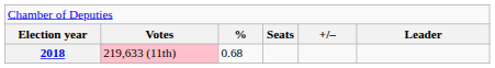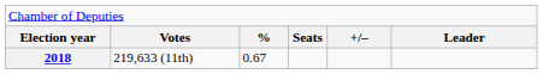2018 | column 2: pink background -> no background
2018 | column 3: 0.68 -> 0.67
